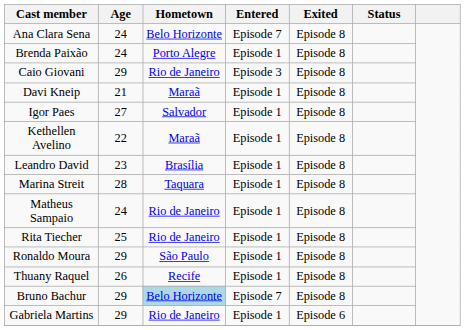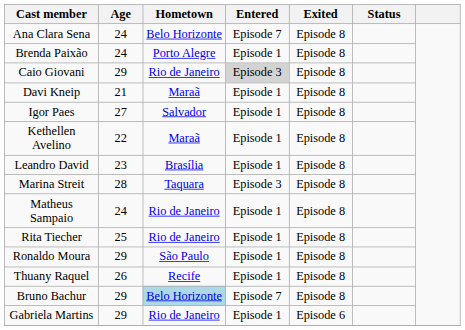Caio Giovani | Entered: no background -> lightgrey background
Marina Streit | Entered: Episode 1 -> Episode 3
